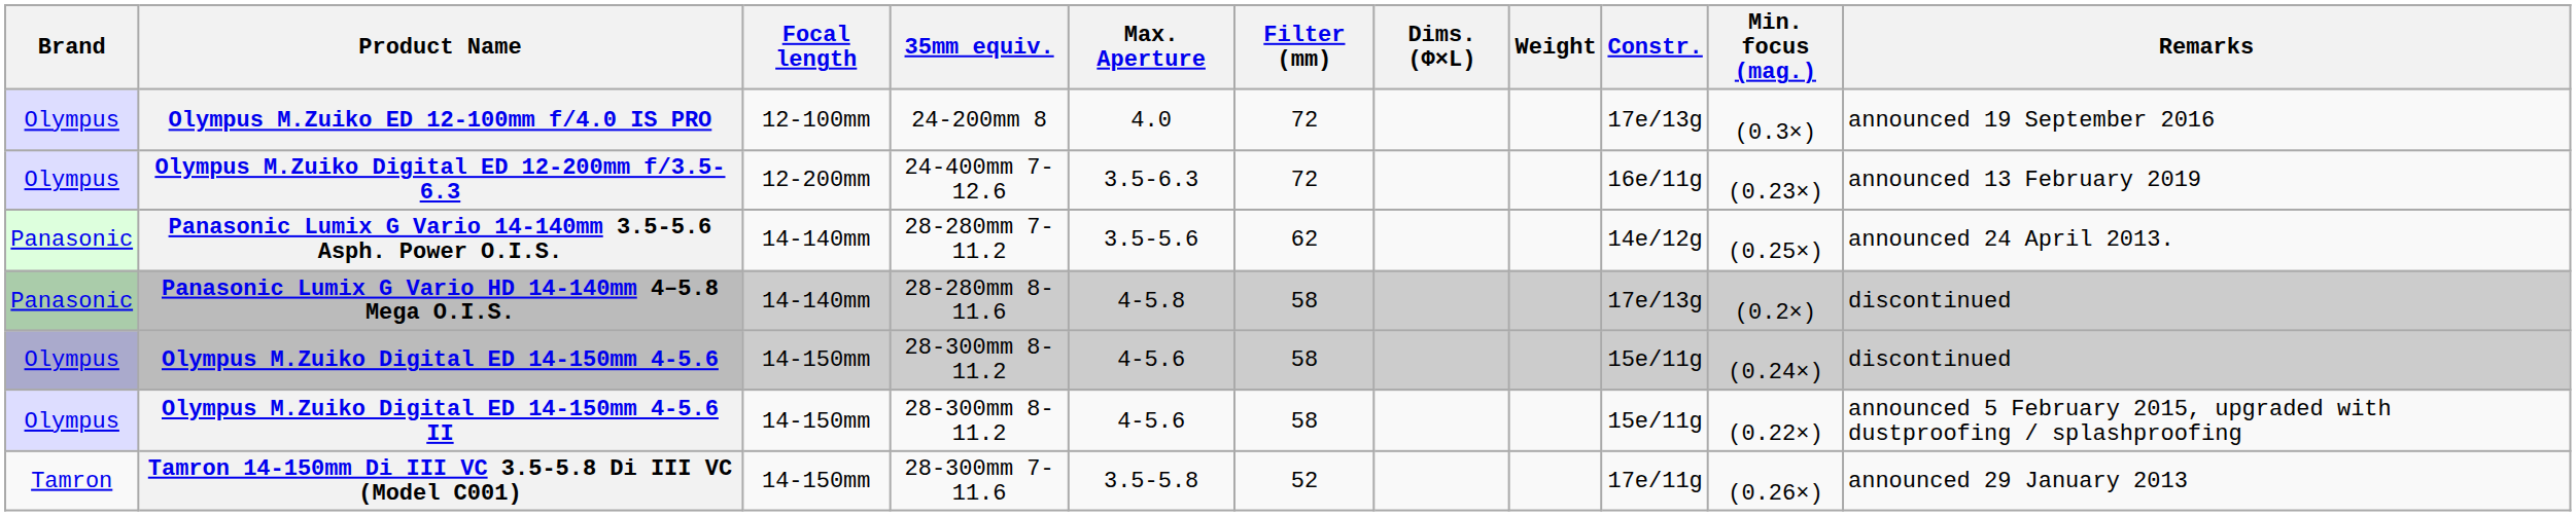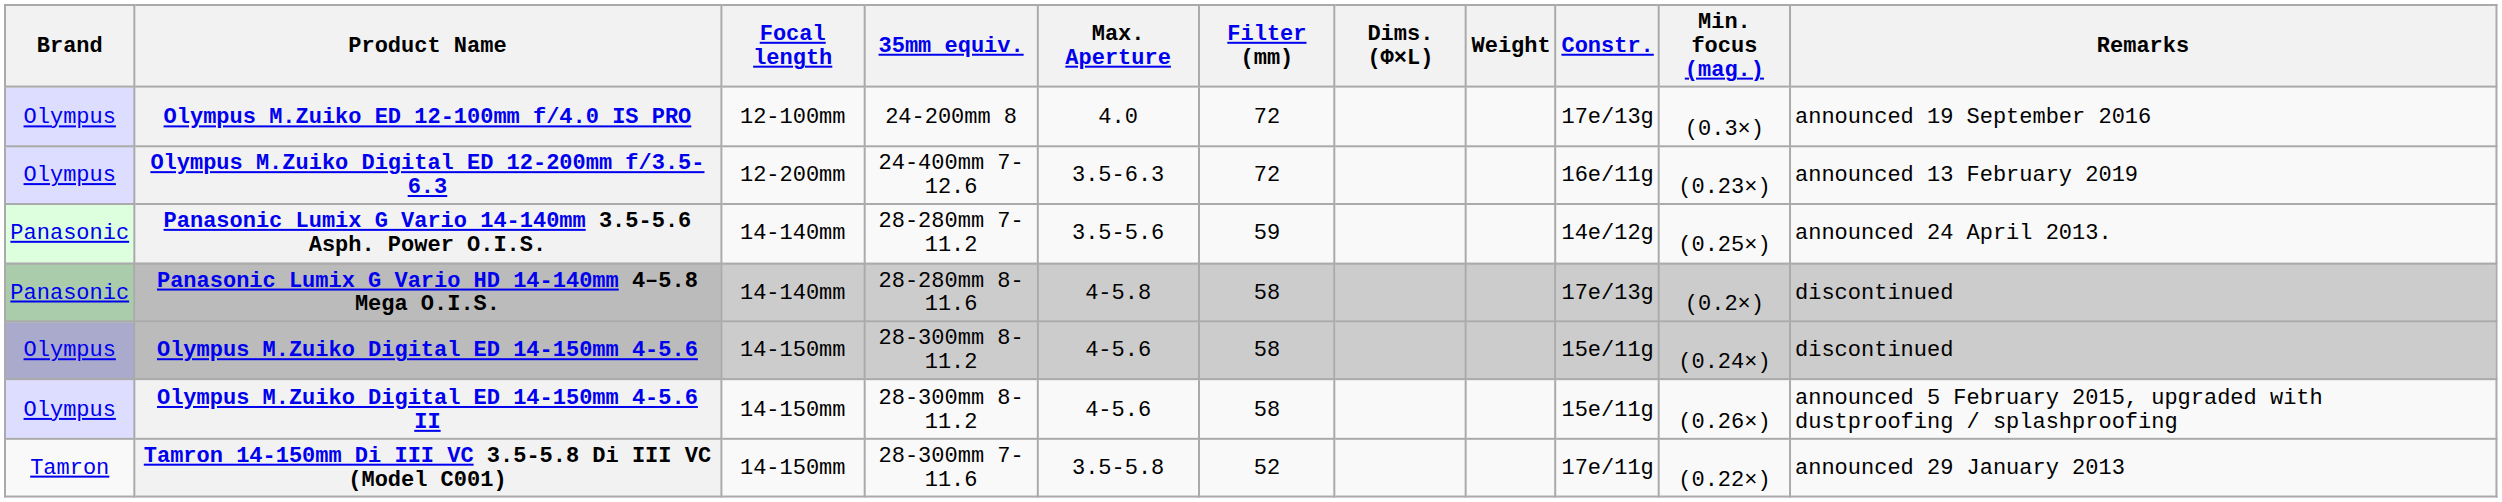Panasonic Lumix G Vario 14-140mm 3.5-5.6 Asph. Power O.I.S. | Filter (mm): 62 -> 59
Olympus M.Zuiko Digital ED 14-150mm 4-5.6 II | Min. focus (mag.): (0.22×) -> (0.26×)
Tamron 14-150mm Di III VC 3.5-5.8 Di III VC (Model C001) | Min. focus (mag.): (0.26×) -> (0.22×)
